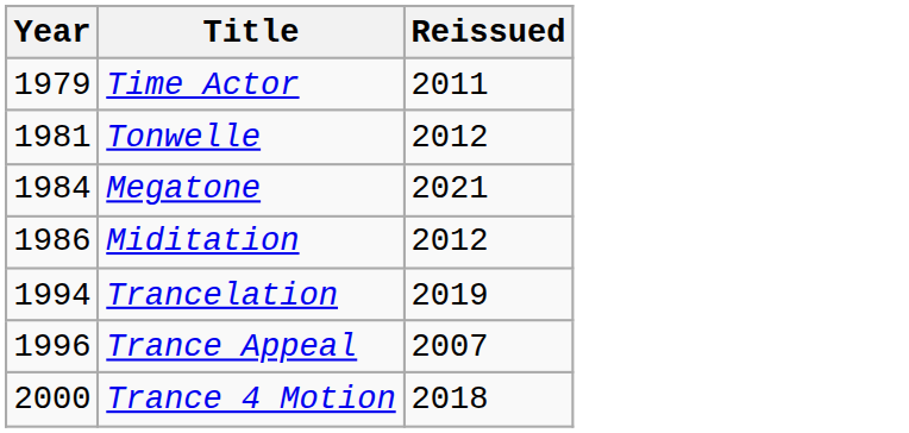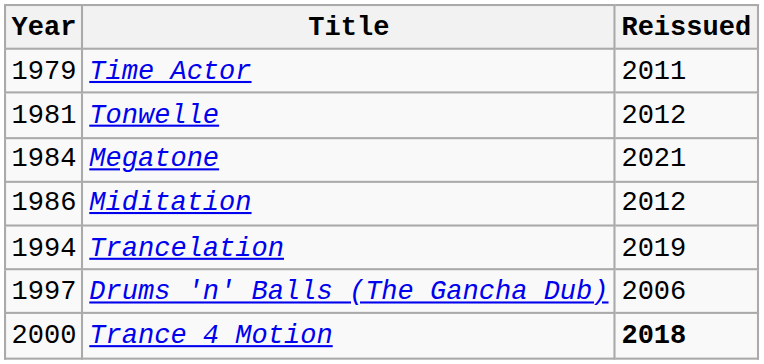- row: 1996 | Trance Appeal | 2007
+ row: 1997 | Drums 'n' Balls (The Gancha Dub) | 2006
Trance 4 Motion | Reissued: normal -> bold
